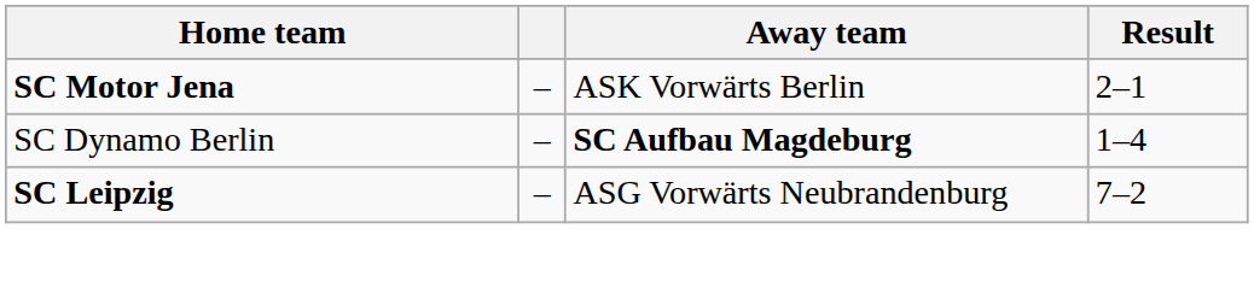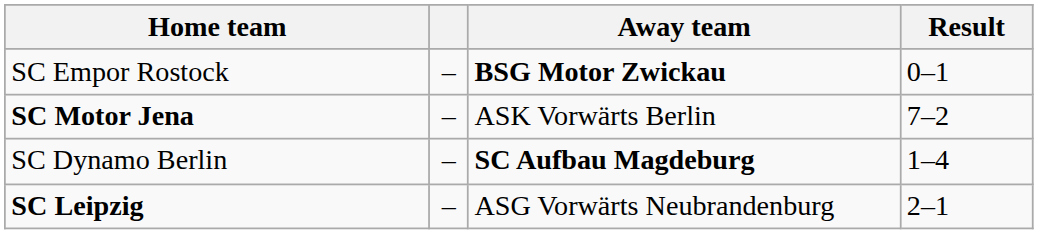+ row: SC Empor Rostock | – | BSG Motor Zwickau | 0–1
SC Motor Jena | Result: 2–1 -> 7–2
SC Leipzig | Result: 7–2 -> 2–1
